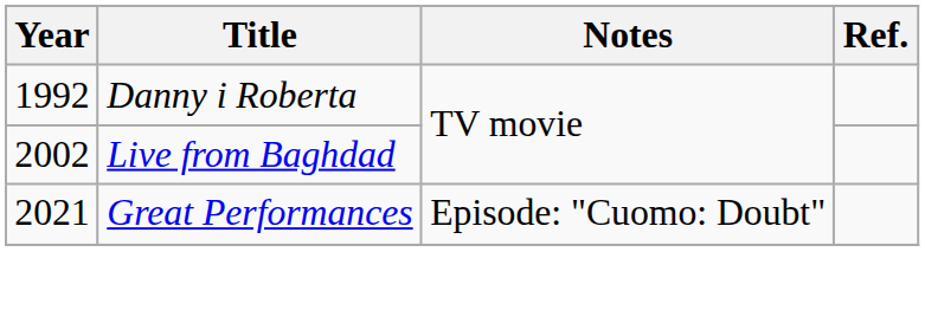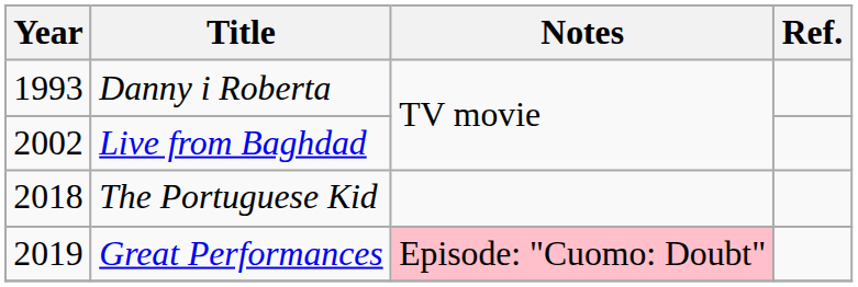Danny i Roberta | Year: 1992 -> 1993
+ row: 2018 | The Portuguese Kid
Great Performances | Year: 2021 -> 2019
Great Performances | Notes: no background -> pink background
